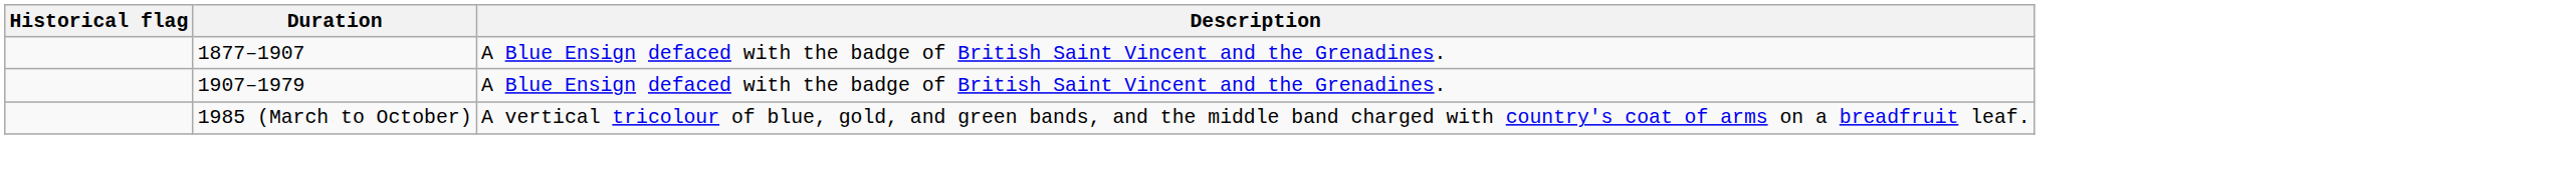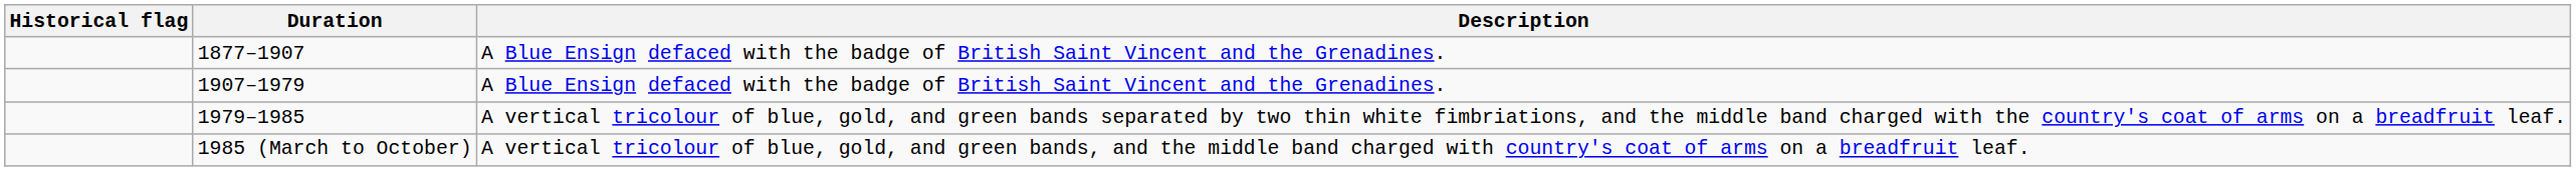+ row: 1979–1985 | A vertical tricolour of blue, gold, and green bands separated by two thin white fimbriations, and the middle band charged with the country's coat of arms on a breadfruit leaf.
